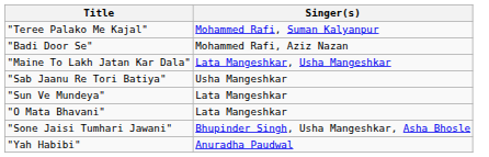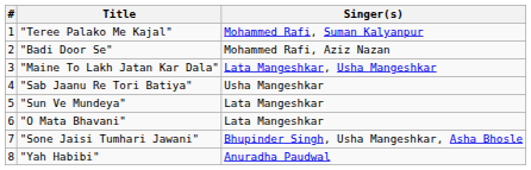+ column: # | 1 | 2 | 3 | 4 | 5 | 6 | 7 | 8
